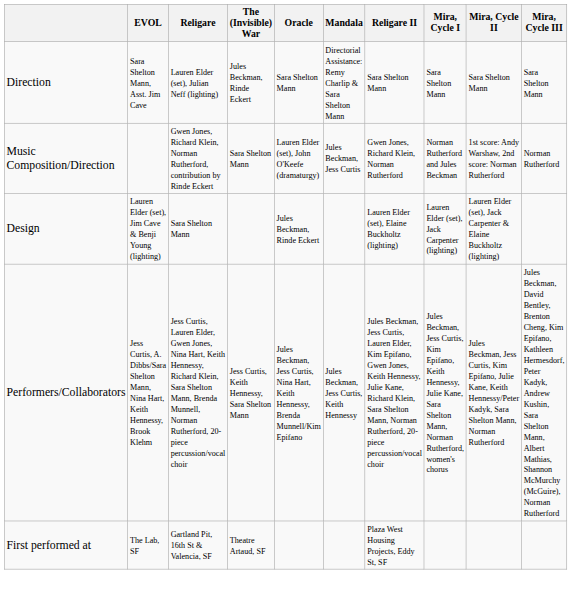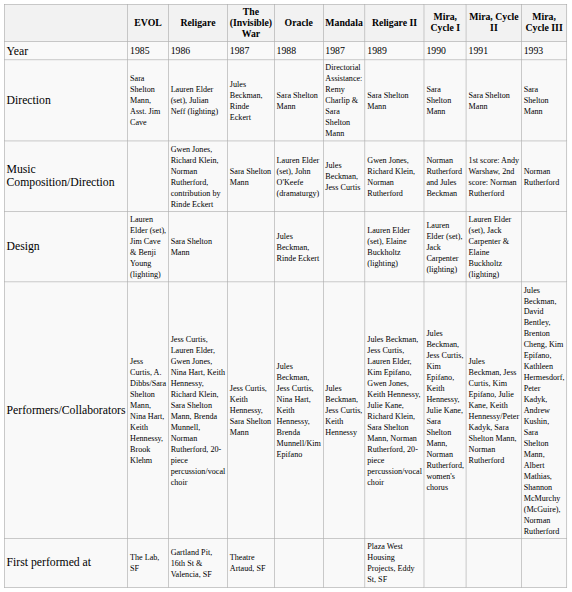+ row: Year | 1985 | 1986 | 1987 | 1988 | 1987 | 1989 | 1990 | 1991 | 1993
